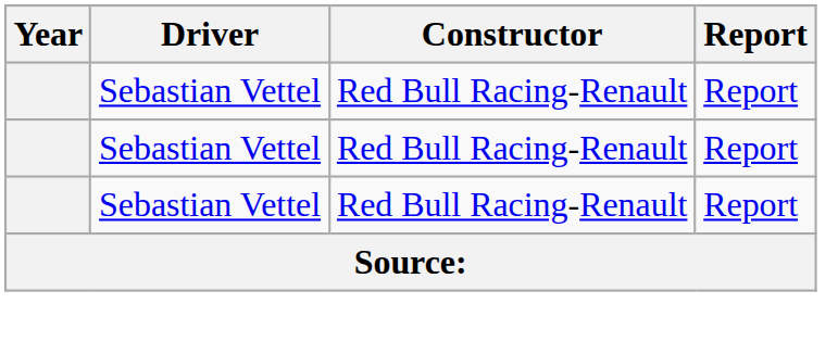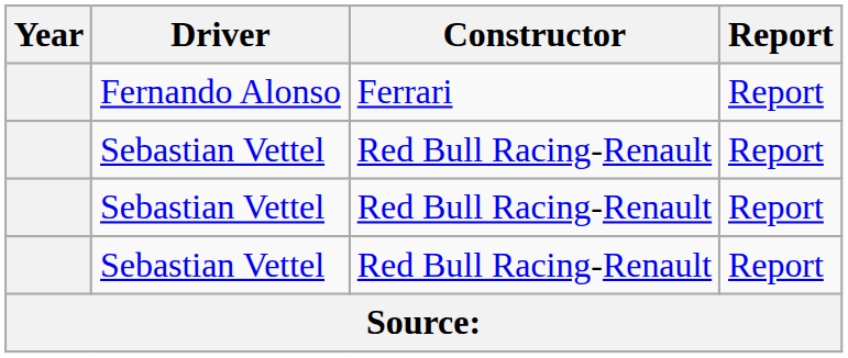+ row: Fernando Alonso | Ferrari | Report
